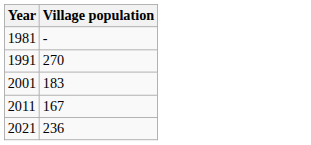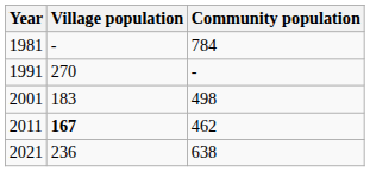+ column: Community population | 784 | - | 498 | 462 | 638
2011 | Village population: normal -> bold
